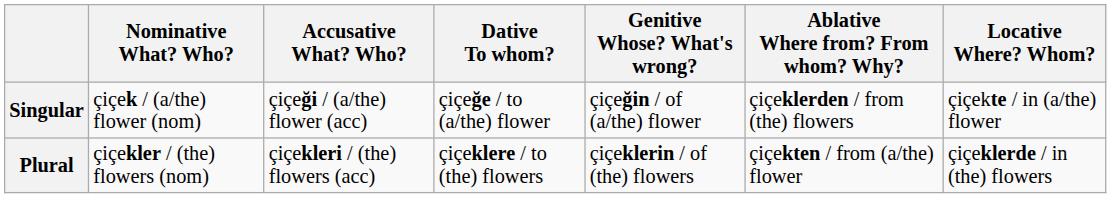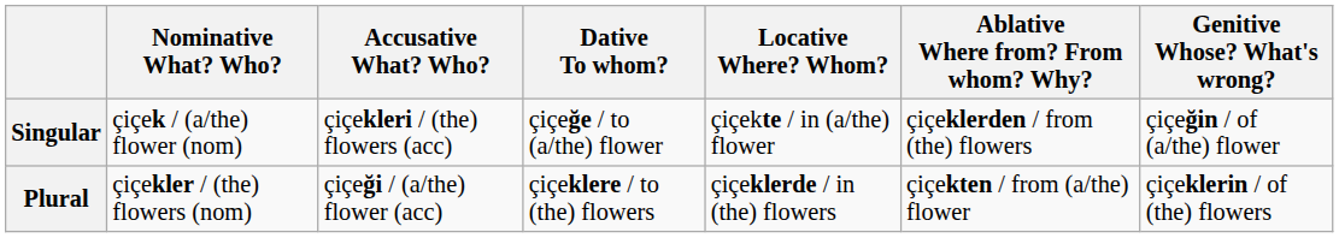columns swapped: Locative Where? Whom? <-> Genitive Whose? What's wrong?
Singular | Accusative What? Who?: çiçeği / (a/the) flower (acc) -> çiçekleri / (the) flowers (acc)
Plural | Accusative What? Who?: çiçekleri / (the) flowers (acc) -> çiçeği / (a/the) flower (acc)
